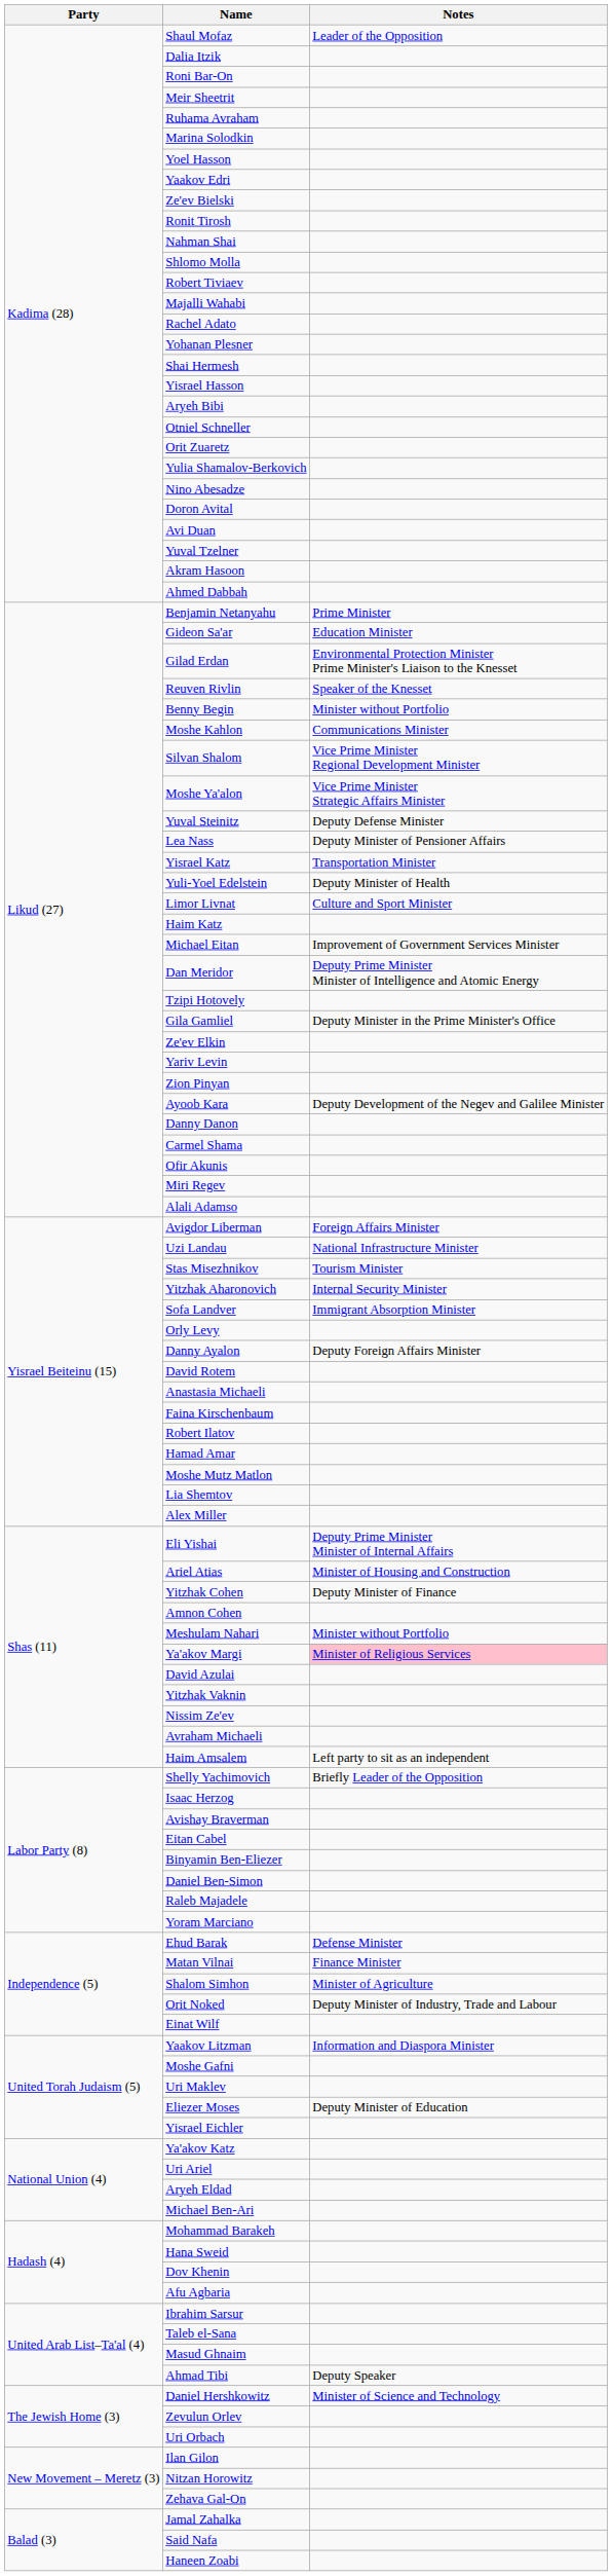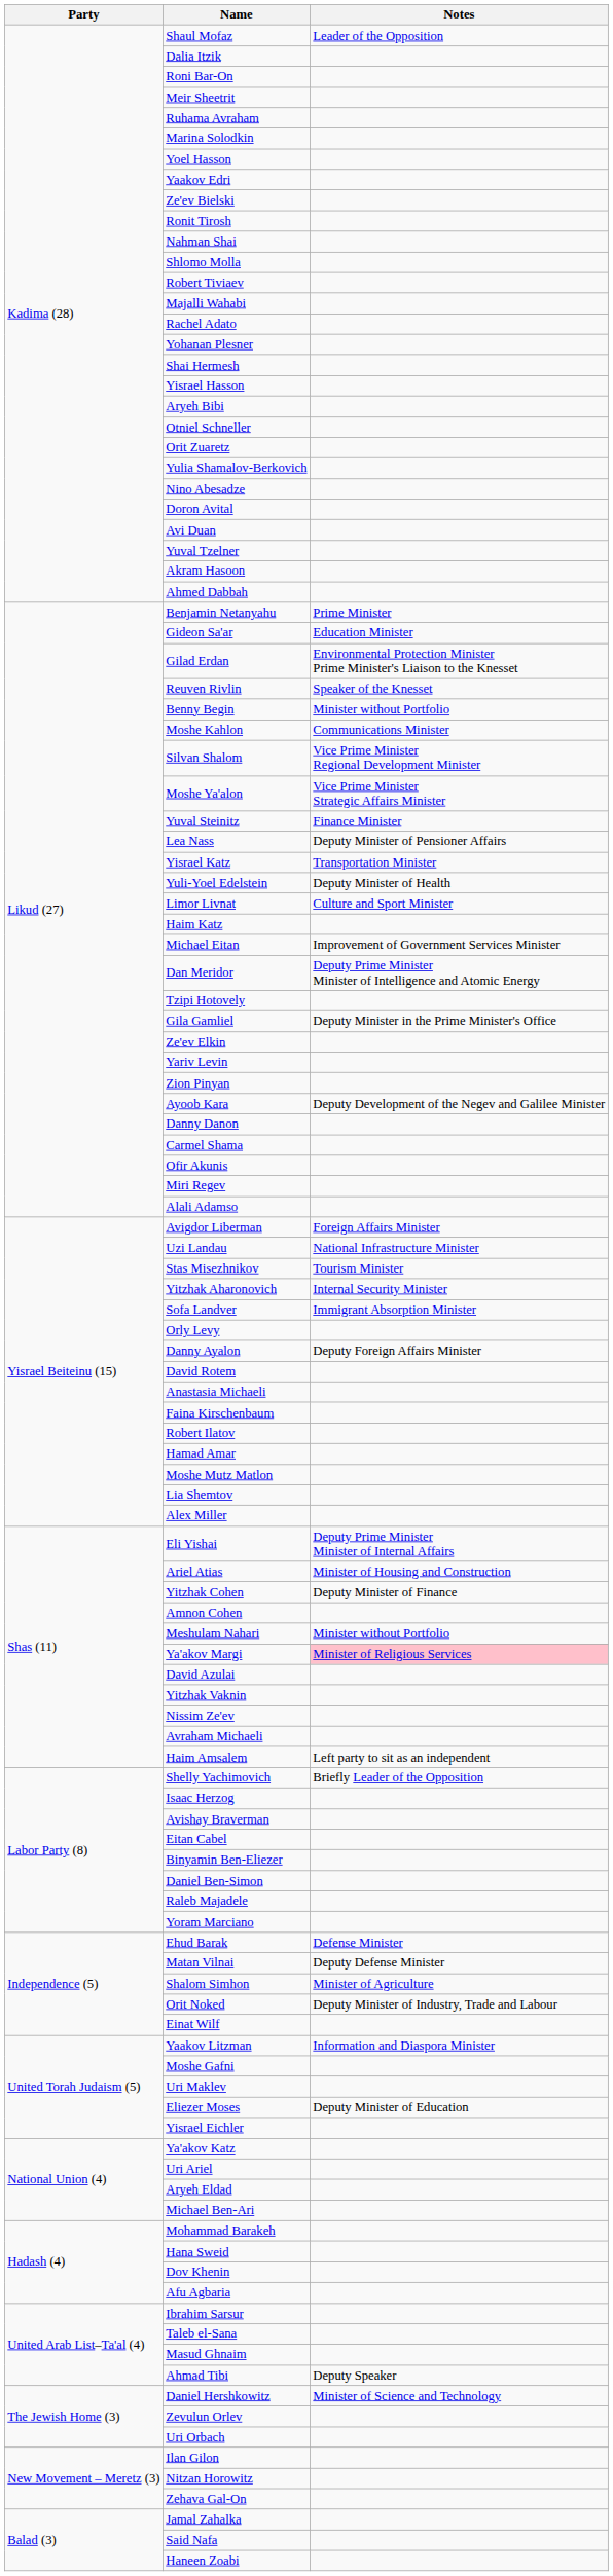Yuval Steinitz | Notes: Deputy Defense Minister -> Finance Minister
Matan Vilnai | Notes: Finance Minister -> Deputy Defense Minister
